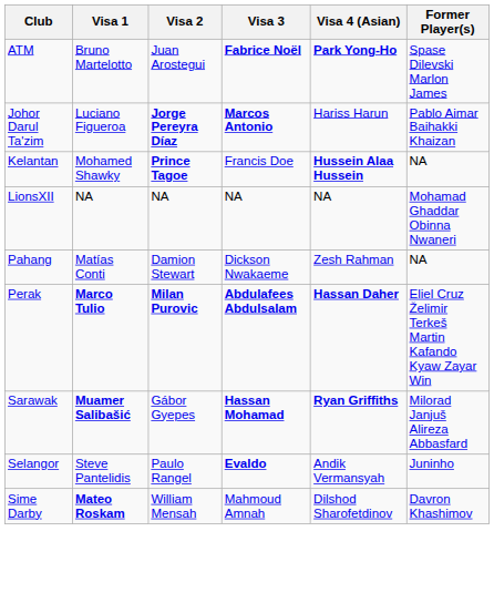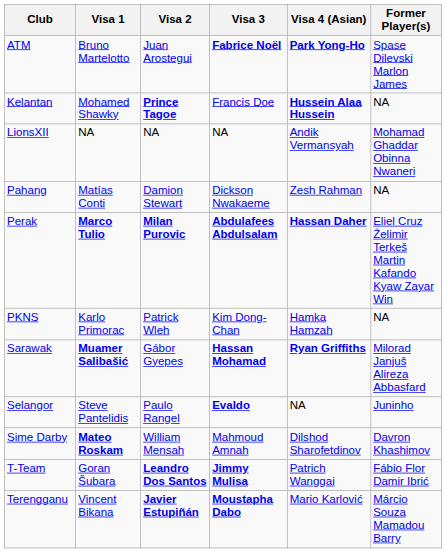- row: Johor Darul Ta'zim | Luciano Figueroa | Jorge Pereyra Díaz | Marcos Antonio | Hariss Harun | Pablo Aimar Baihakki Khaizan
LionsXII | Visa 4 (Asian): NA -> Andik Vermansyah
+ row: PKNS | Karlo Primorac | Patrick Wleh | Kim Dong-Chan | Hamka Hamzah | NA
Selangor | Visa 4 (Asian): Andik Vermansyah -> NA
+ row: T-Team | Goran Šubara | Leandro Dos Santos | Jimmy Mulisa | Patrich Wanggai | Fábio Flor Damir Ibrić
+ row: Terengganu | Vincent Bikana | Javier Estupiñán | Moustapha Dabo | Mario Karlović | Márcio Souza Mamadou Barry
